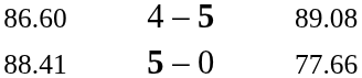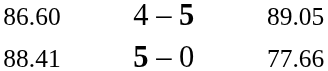86.60 | column 3: 89.08 -> 89.05
